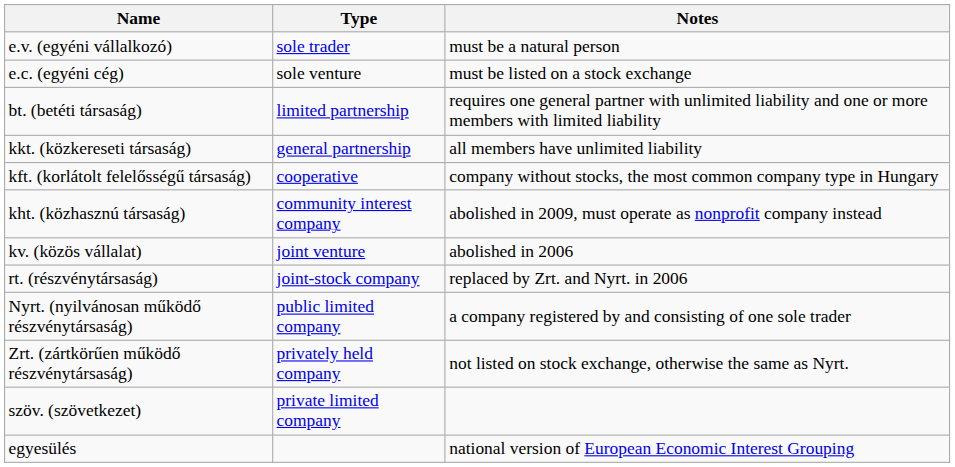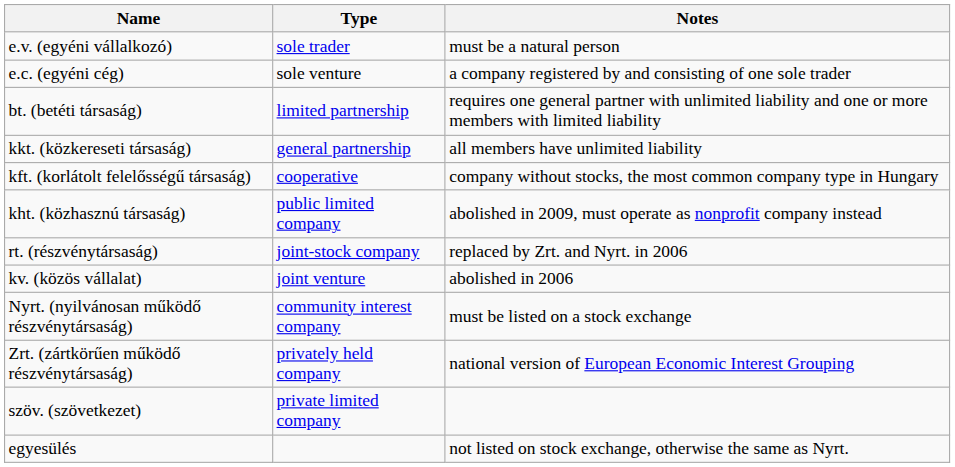e.c. (egyéni cég) | Notes: must be listed on a stock exchange -> a company registered by and consisting of one sole trader
kht. (közhasznú társaság) | Type: community interest company -> public limited company
rows swapped: kv. (közös vállalat) <-> rt. (részvénytársaság)
Nyrt. (nyilvánosan működő részvénytársaság) | Type: public limited company -> community interest company
Nyrt. (nyilvánosan működő részvénytársaság) | Notes: a company registered by and consisting of one sole trader -> must be listed on a stock exchange
Zrt. (zártkörűen működő részvénytársaság) | Notes: not listed on stock exchange, otherwise the same as Nyrt. -> national version of European Economic Interest Grouping
egyesülés | Notes: national version of European Economic Interest Grouping -> not listed on stock exchange, otherwise the same as Nyrt.
